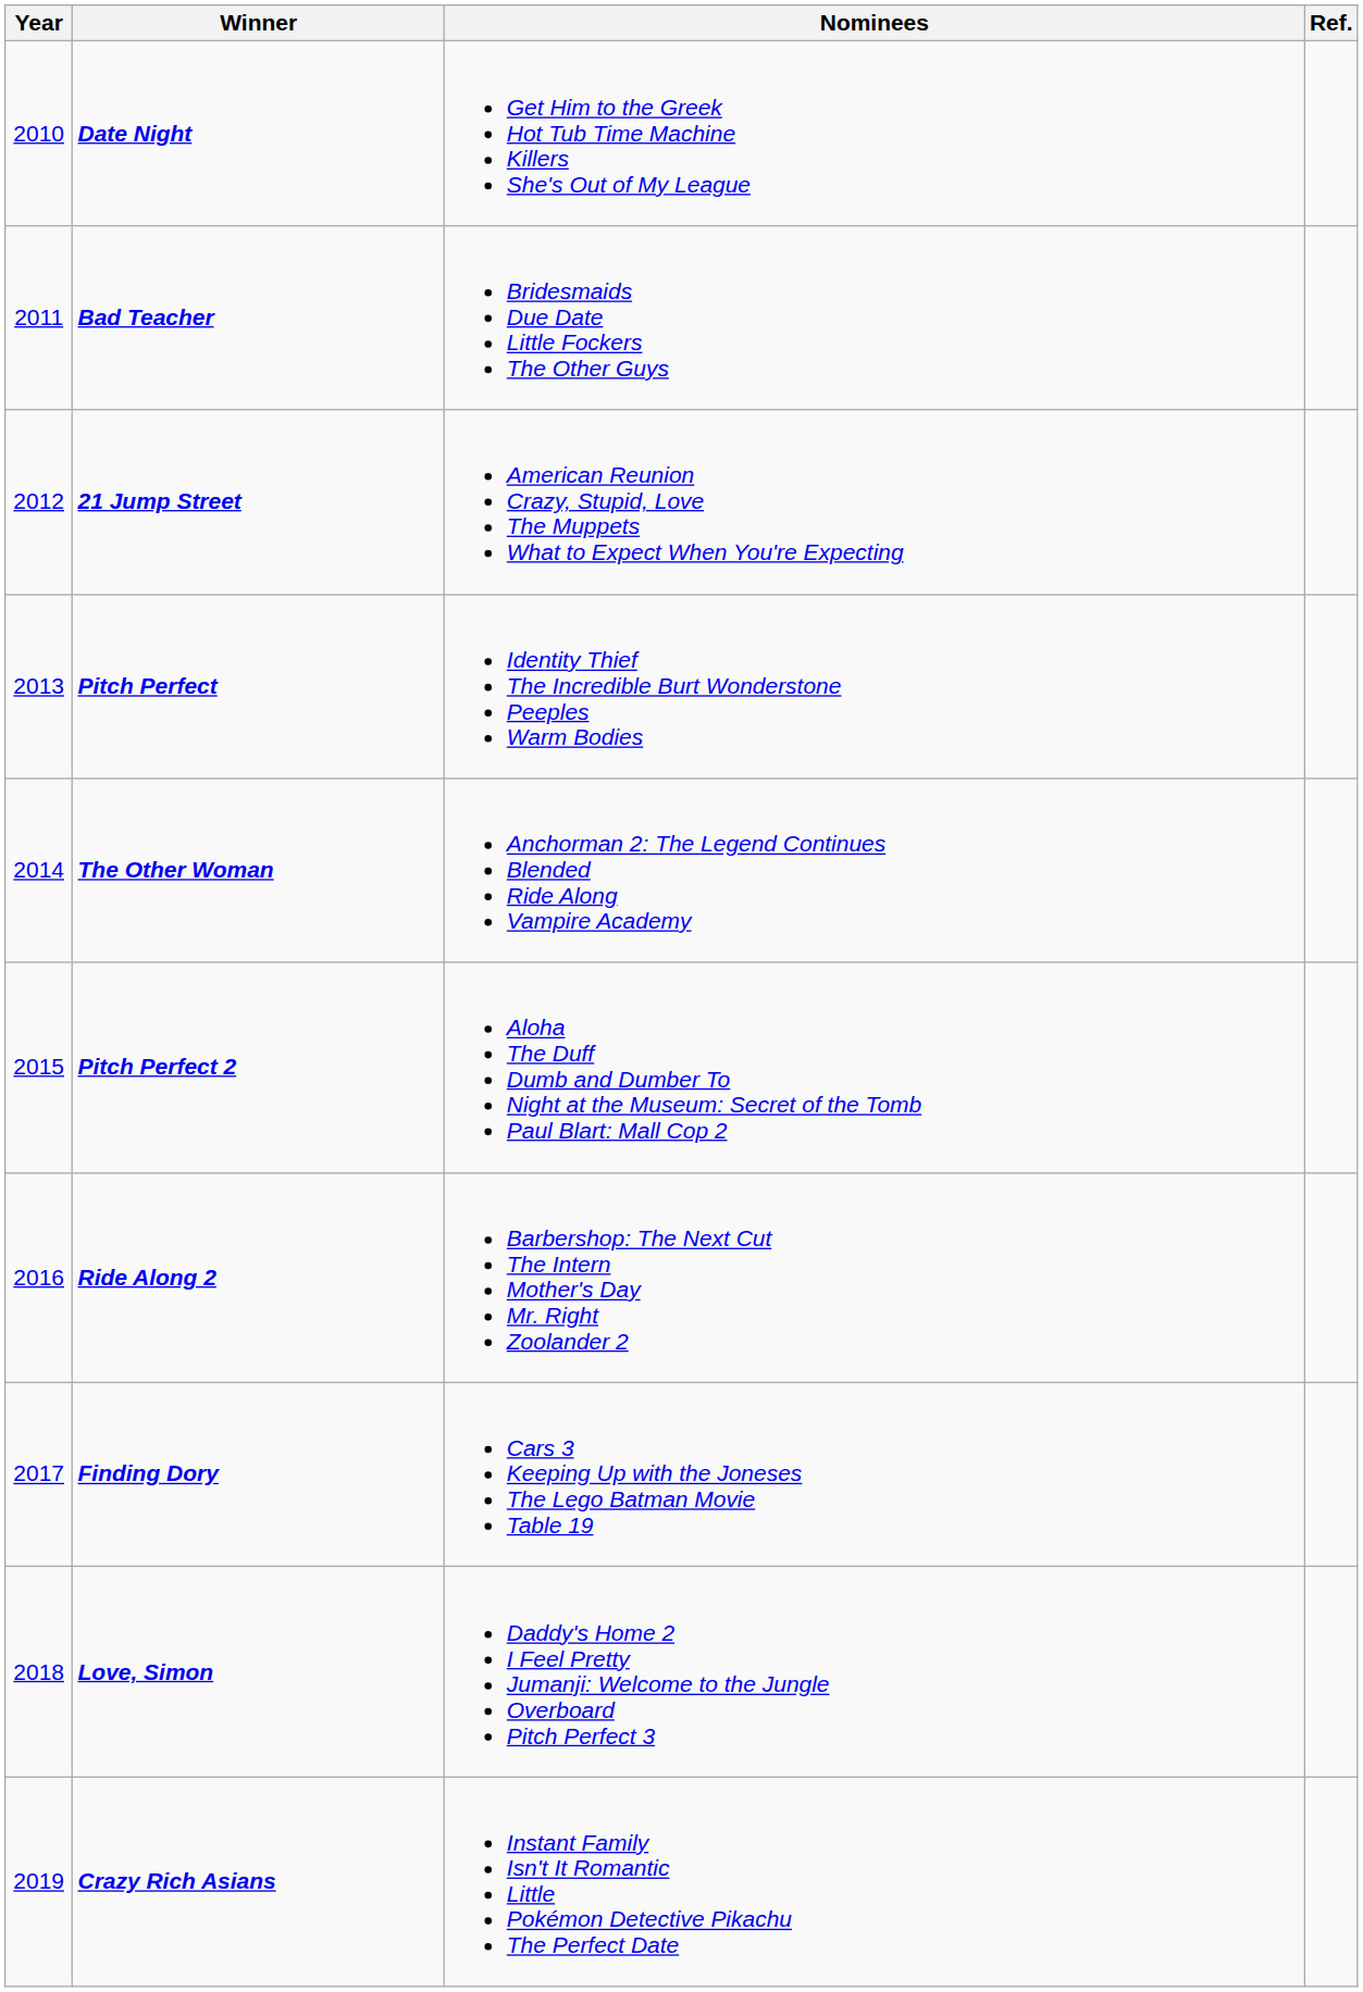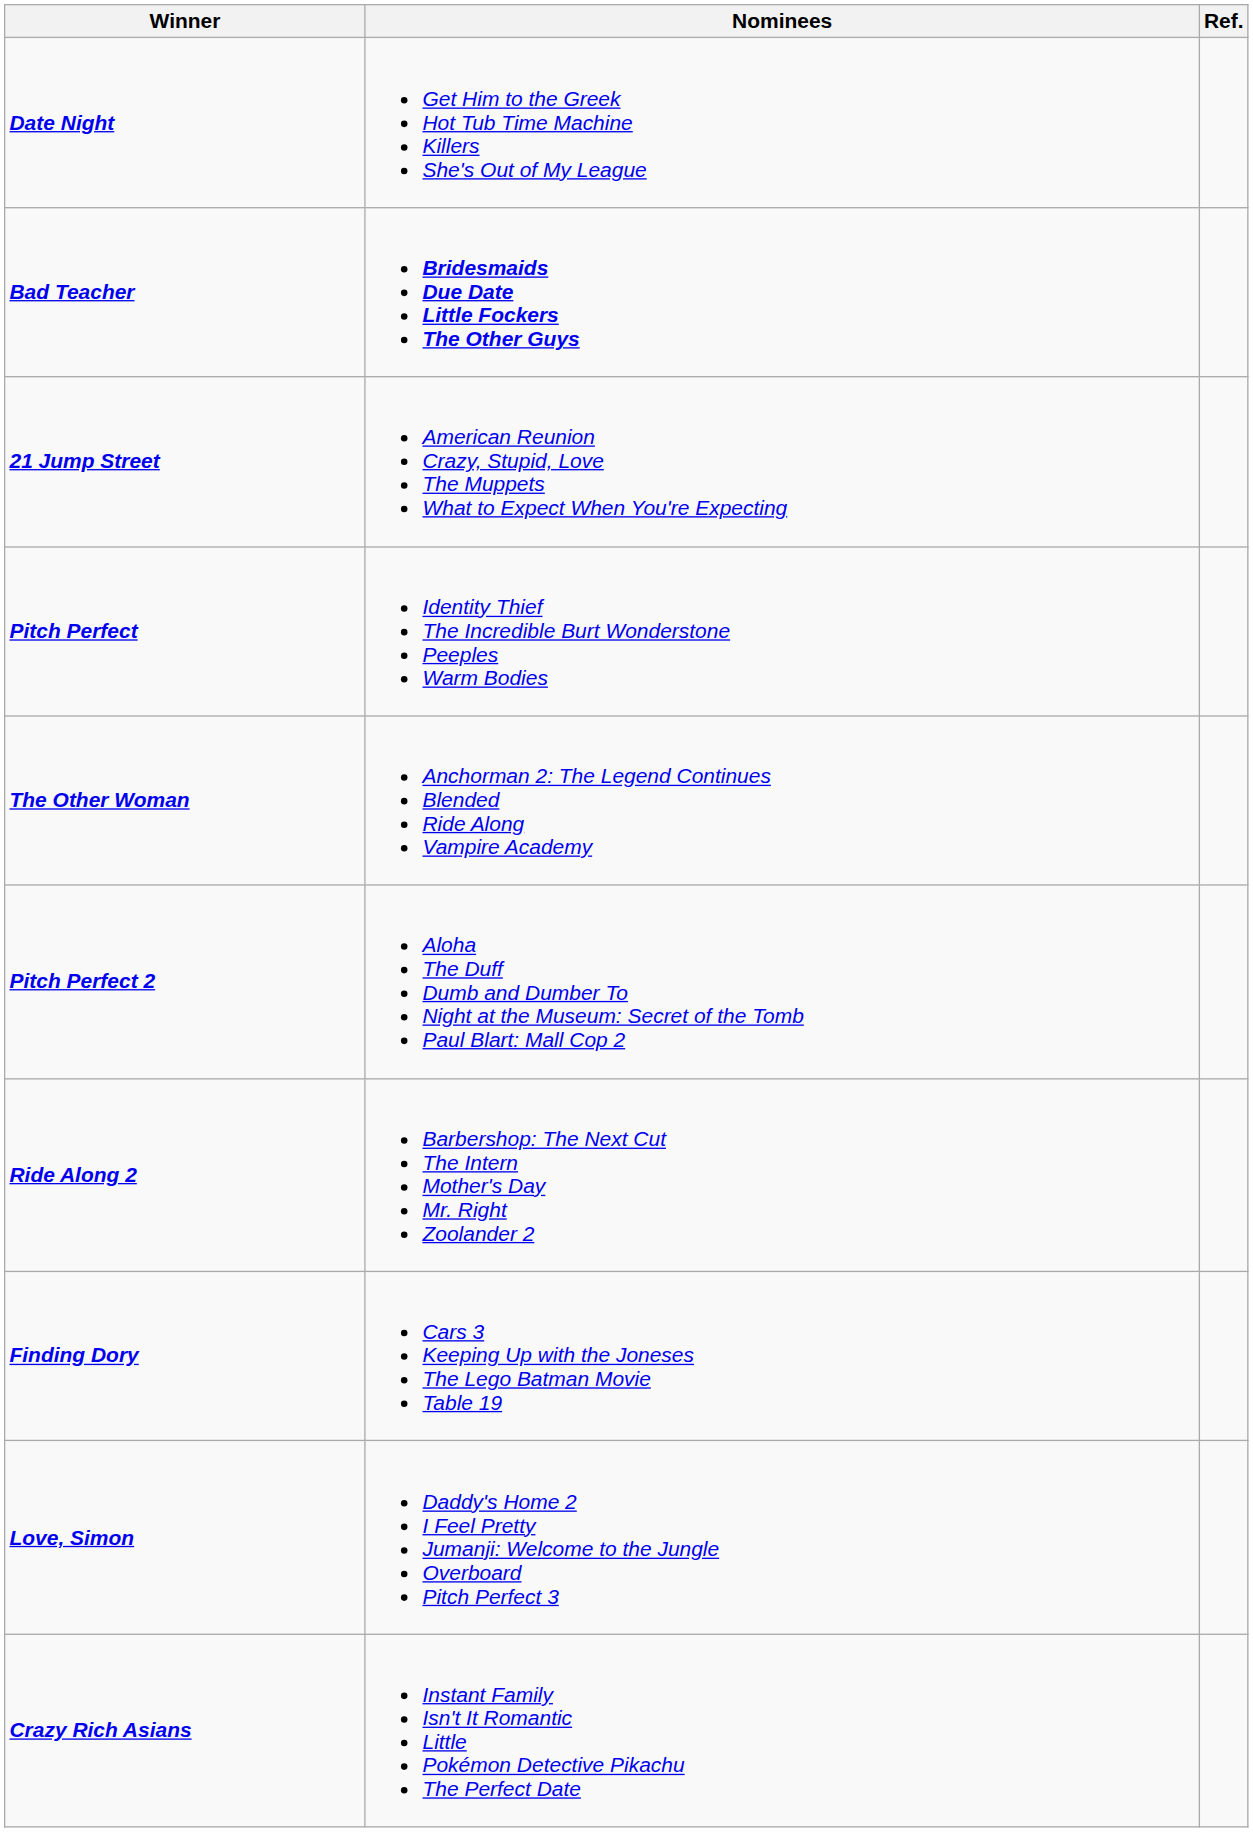- column: Year | 2010 | 2011 | 2012 | 2013 | 2014 | 2015 | 2016 | 2017 | 2018 | 2019
Bad Teacher | Nominees: normal -> bold
